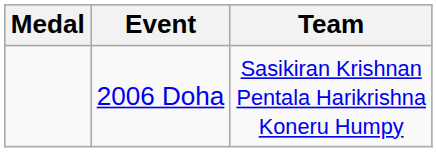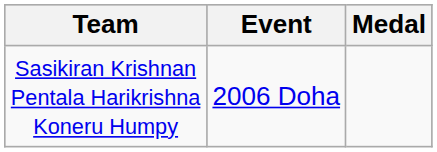columns swapped: Medal <-> Team
